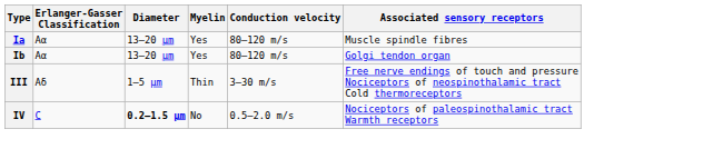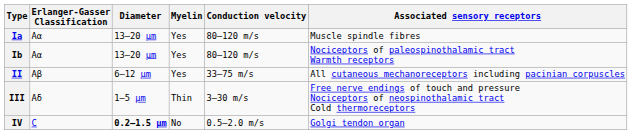Ib | Associated sensory receptors: Golgi tendon organ -> Nociceptors of paleospinothalamic tract Warmth receptors
+ row: II | Aβ | 6–12 μm | Yes | 33–75 m/s | All cutaneous mechanoreceptors including pacinian corpuscles
IV | Associated sensory receptors: Nociceptors of paleospinothalamic tract Warmth receptors -> Golgi tendon organ
